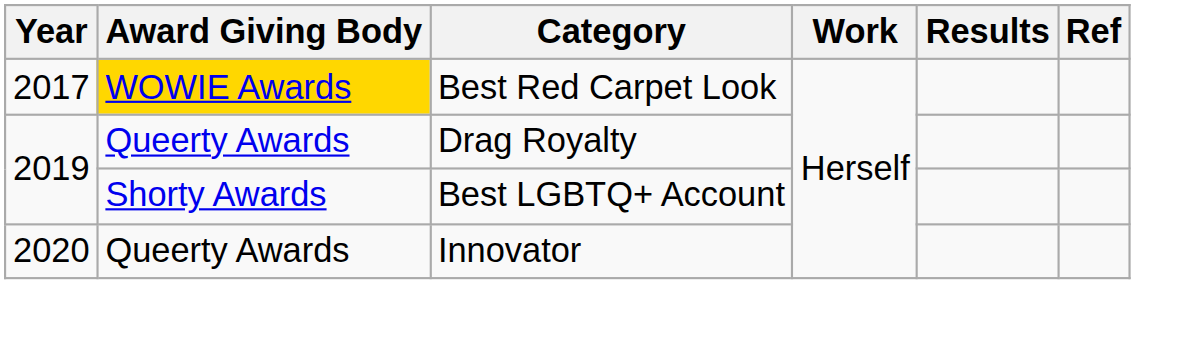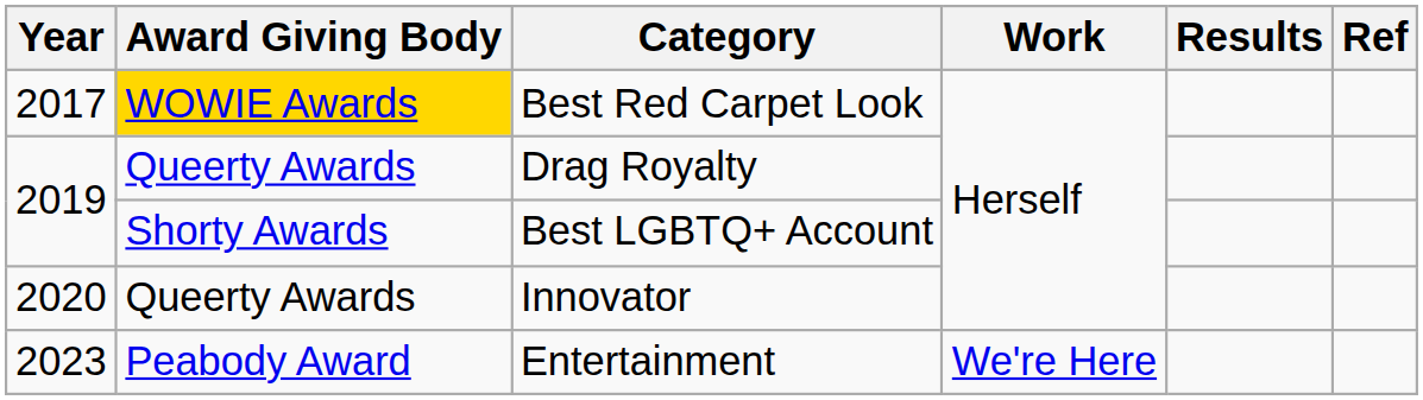+ row: 2023 | Peabody Award | Entertainment | We're Here
